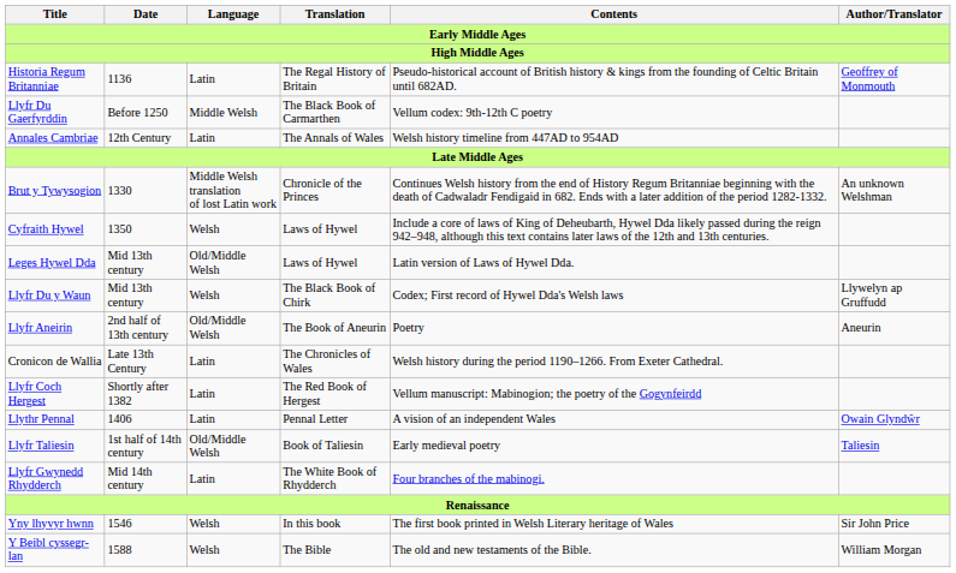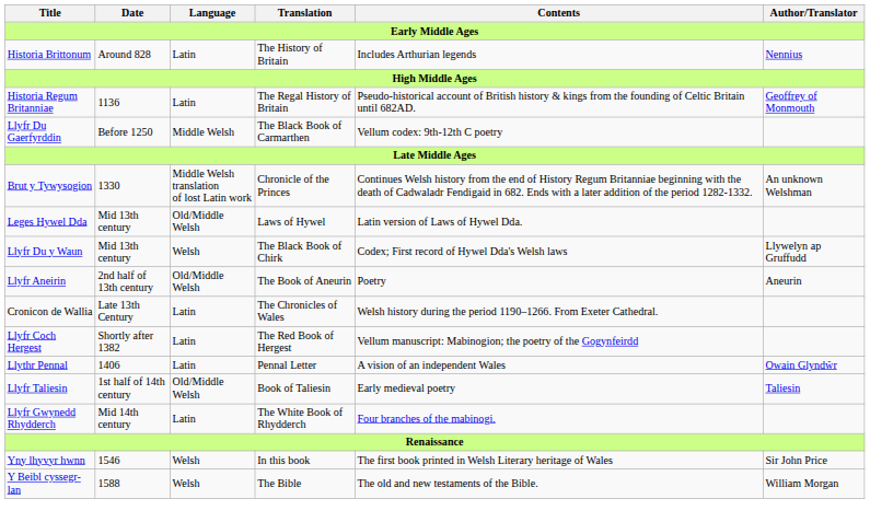+ row: Historia Brittonum | Around 828 | Latin | The History of Britain | Includes Arthurian legends | Nennius
- row: Annales Cambriae | 12th Century | Latin | The Annals of Wales | Welsh history timeline from 447AD to 954AD
- row: Cyfraith Hywel | 1350 | Welsh | Laws of Hywel | Include a core of laws of King of Deheubarth, Hywel Dda likely passed during the reign 942–948, although this text contains later laws of the 12th and 13th centuries.
